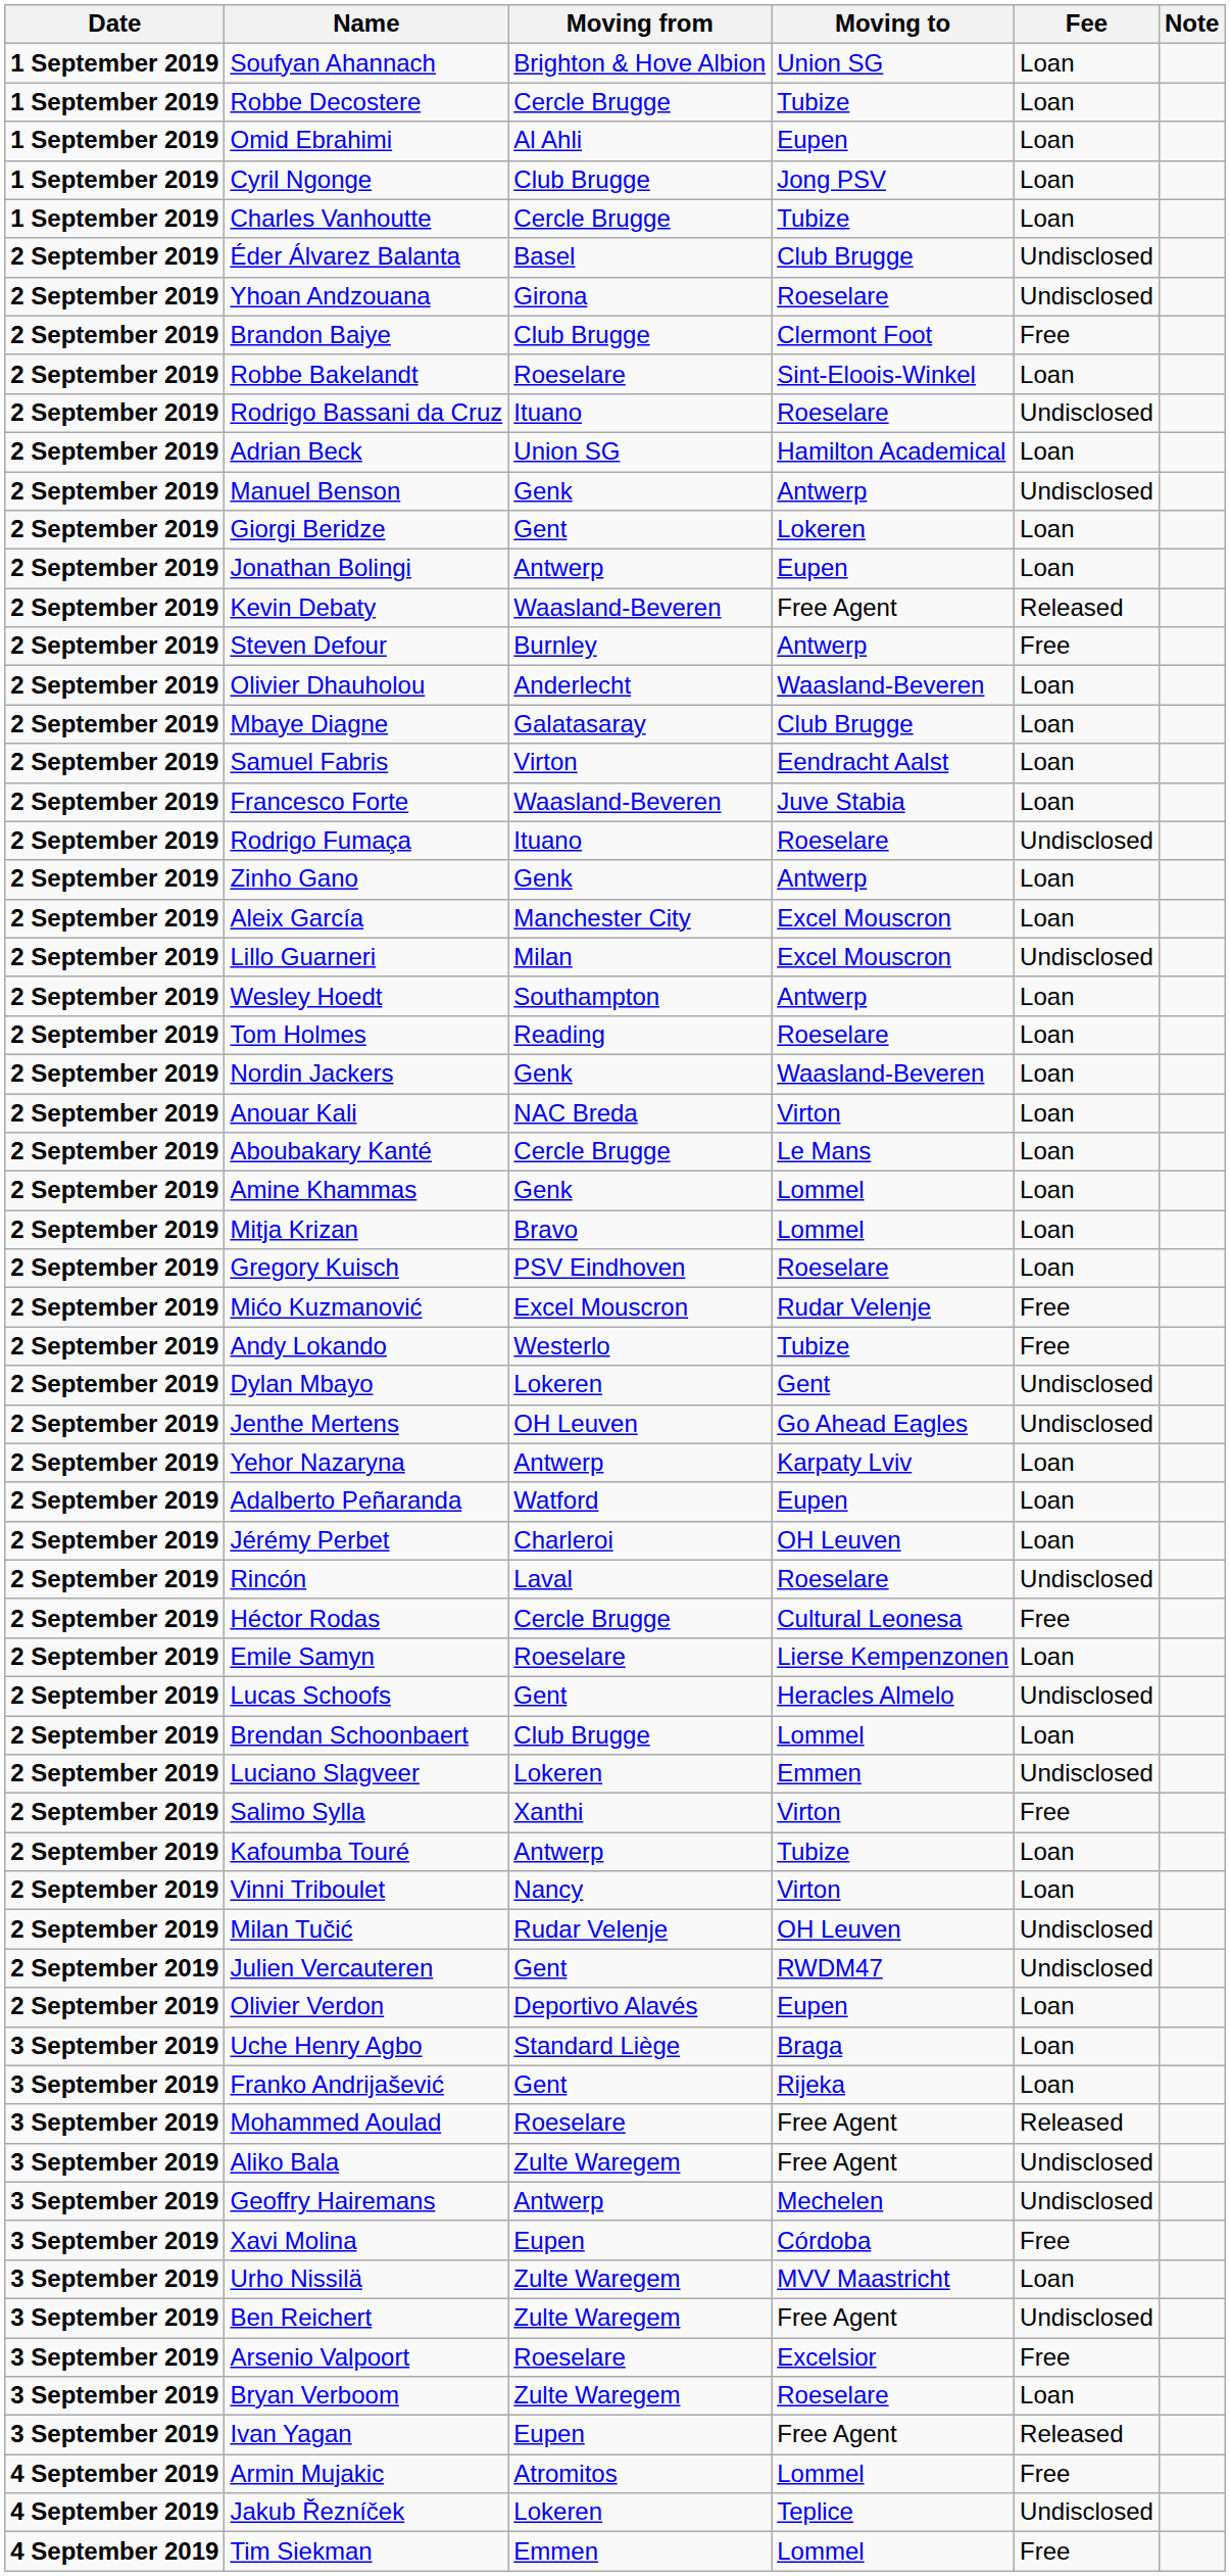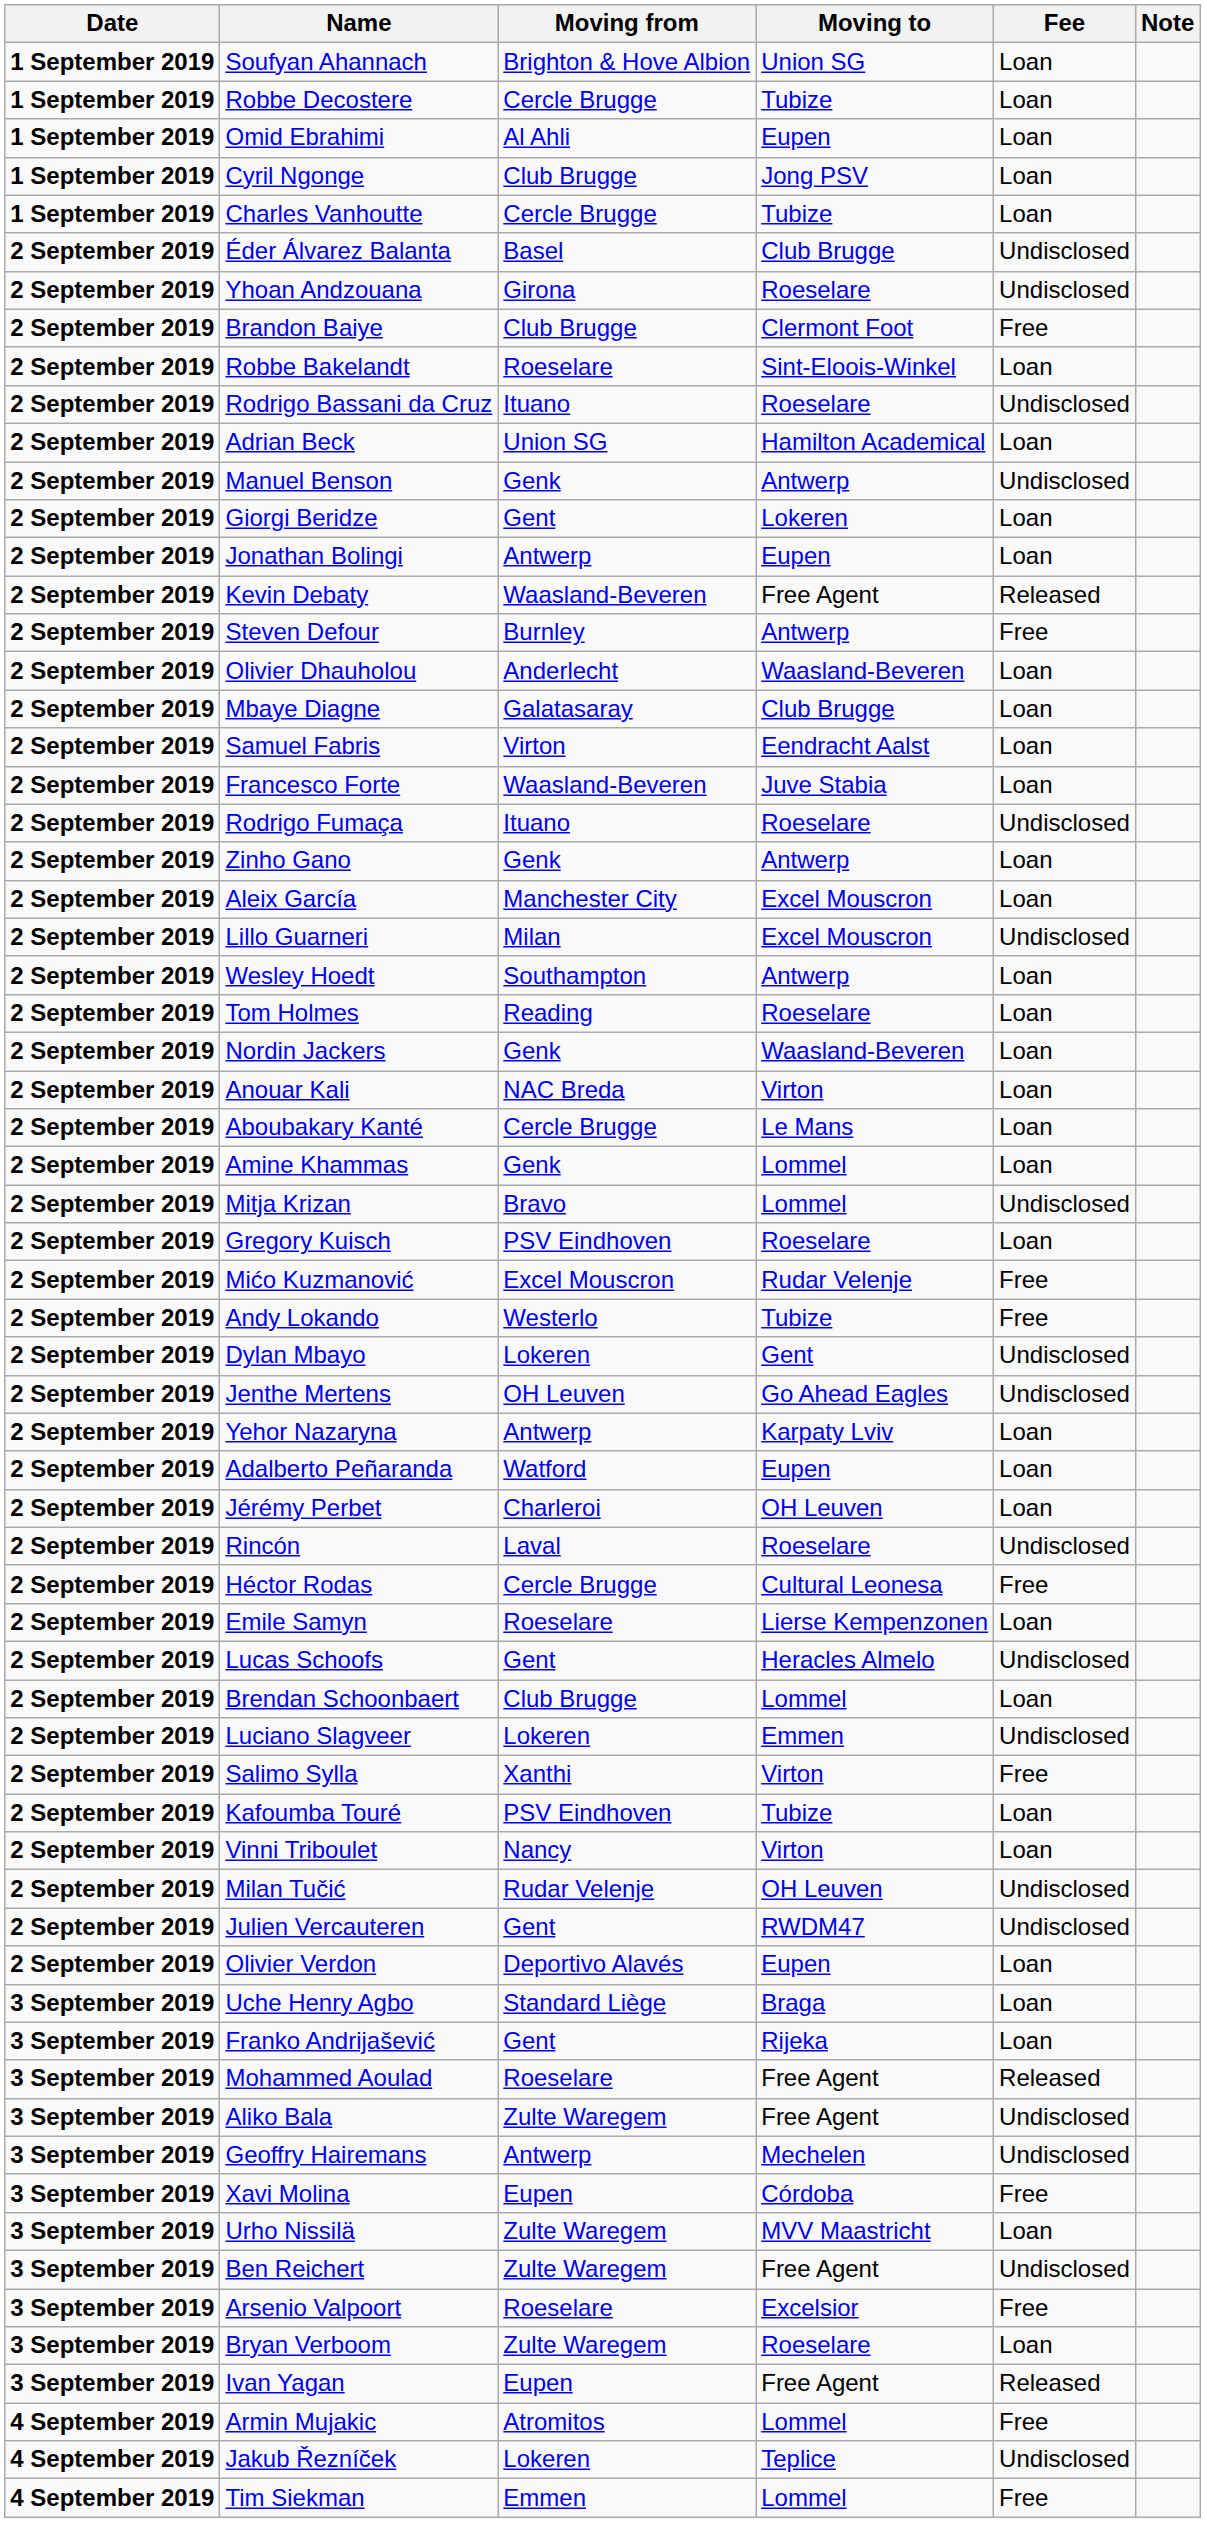Mitja Krizan | Fee: Loan -> Undisclosed
Kafoumba Touré | Moving from: Antwerp -> PSV Eindhoven
